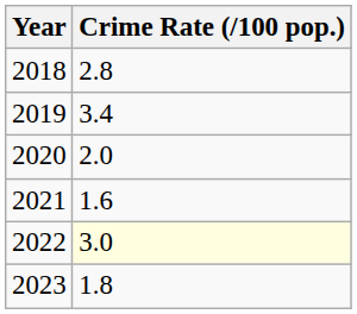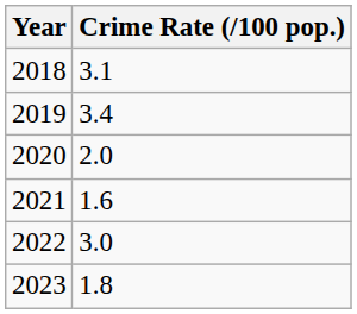2018 | Crime Rate (/100 pop.): 2.8 -> 3.1
2022 | Crime Rate (/100 pop.): lightyellow background -> no background
